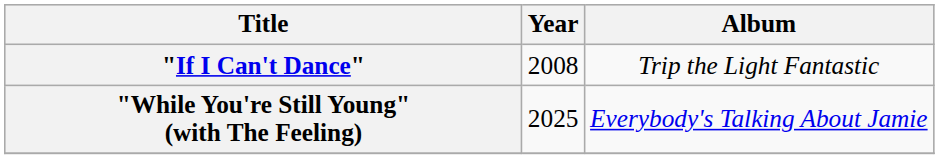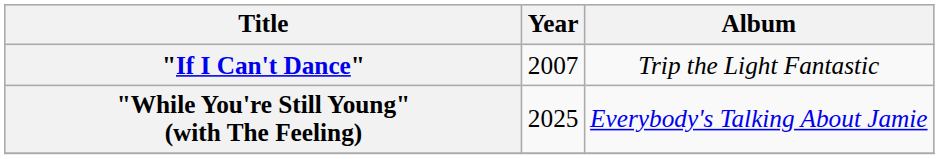"If I Can't Dance" | Year: 2008 -> 2007
